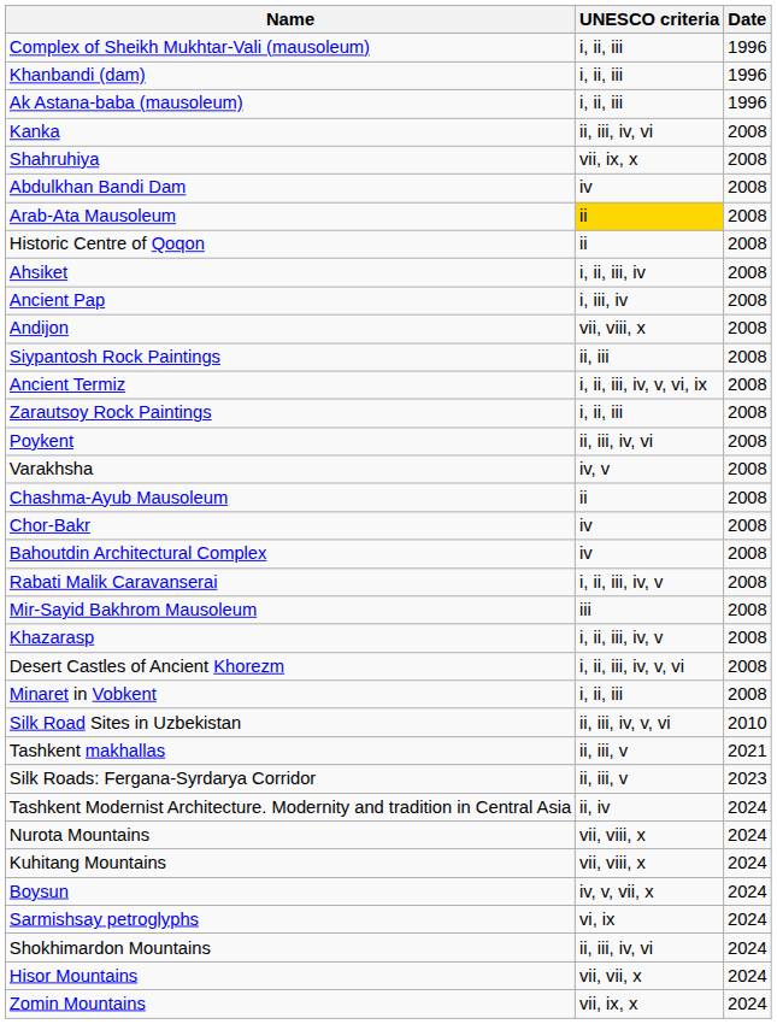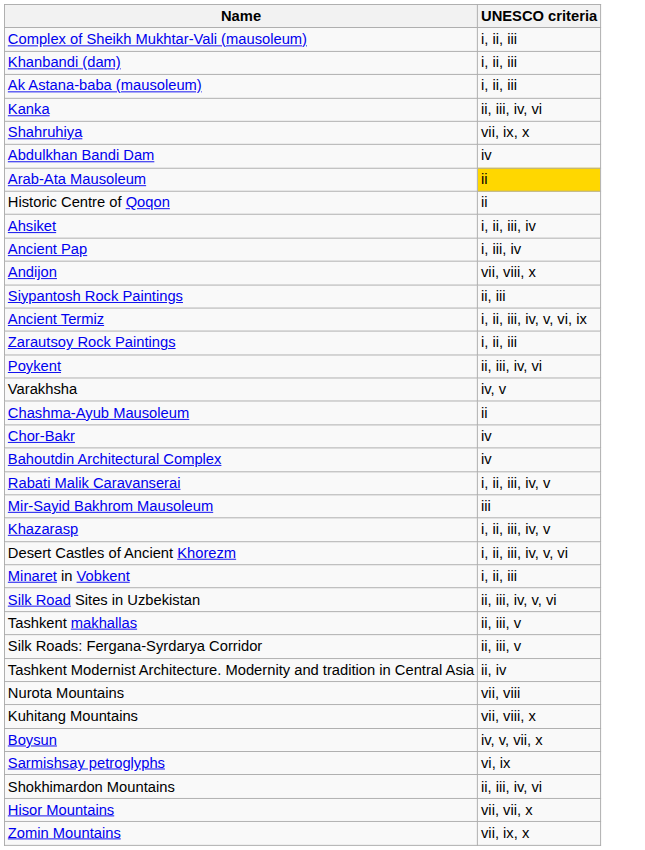- column: Date | 1996 | 1996 | 1996 | 2008 | 2008 | 2008 | 2008 | 2008 | 2008 | 2008 | 2008 | 2008 | 2008 | 2008 | 2008 | 2008 | 2008 | 2008 | 2008 | 2008 | 2008 | 2008 | 2008 | 2008 | 2010 | 2021 | 2023 | 2024 | 2024 | 2024 | 2024 | 2024 | 2024 | 2024 | 2024
Nurota Mountains | UNESCO criteria: vii, viii, x -> vii, viii
